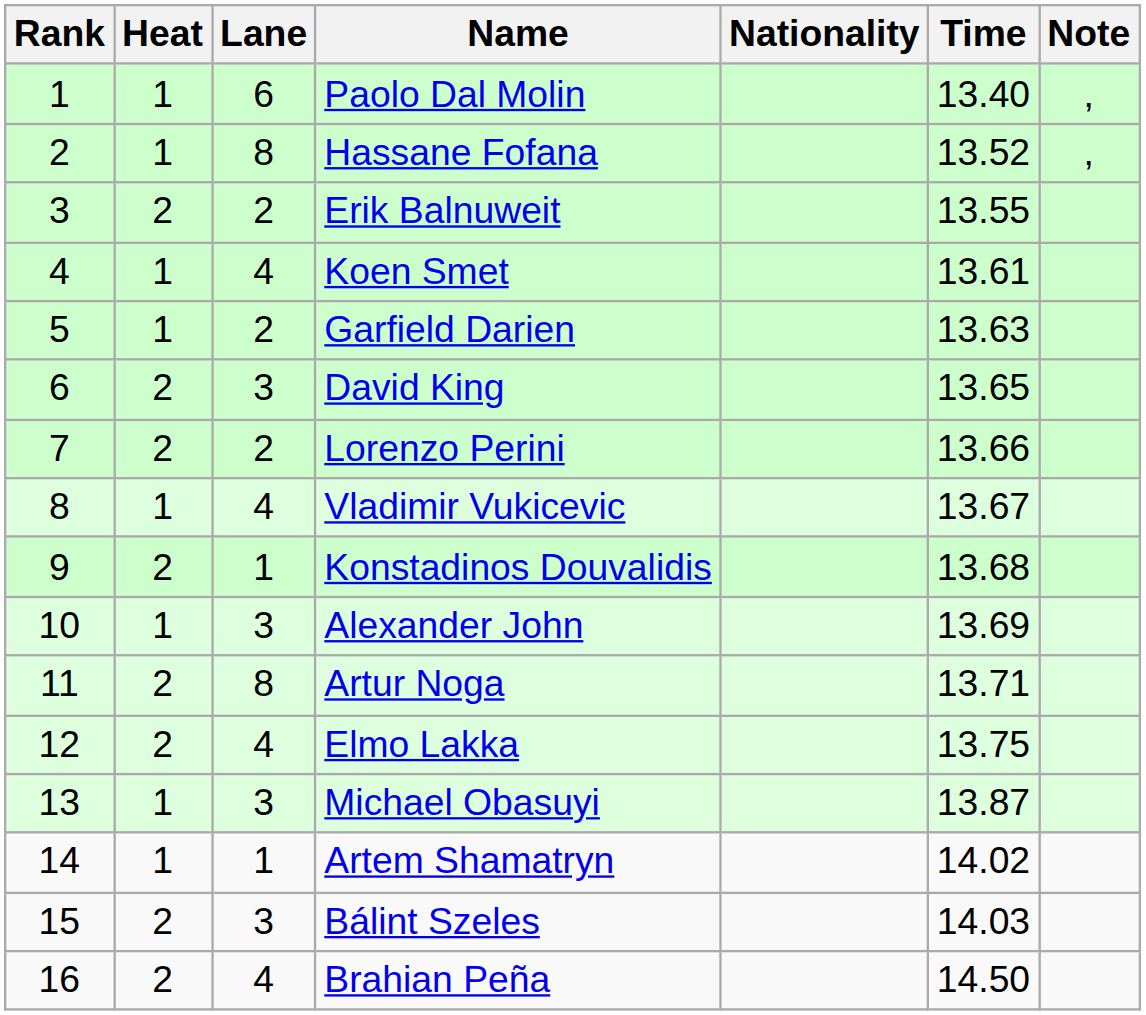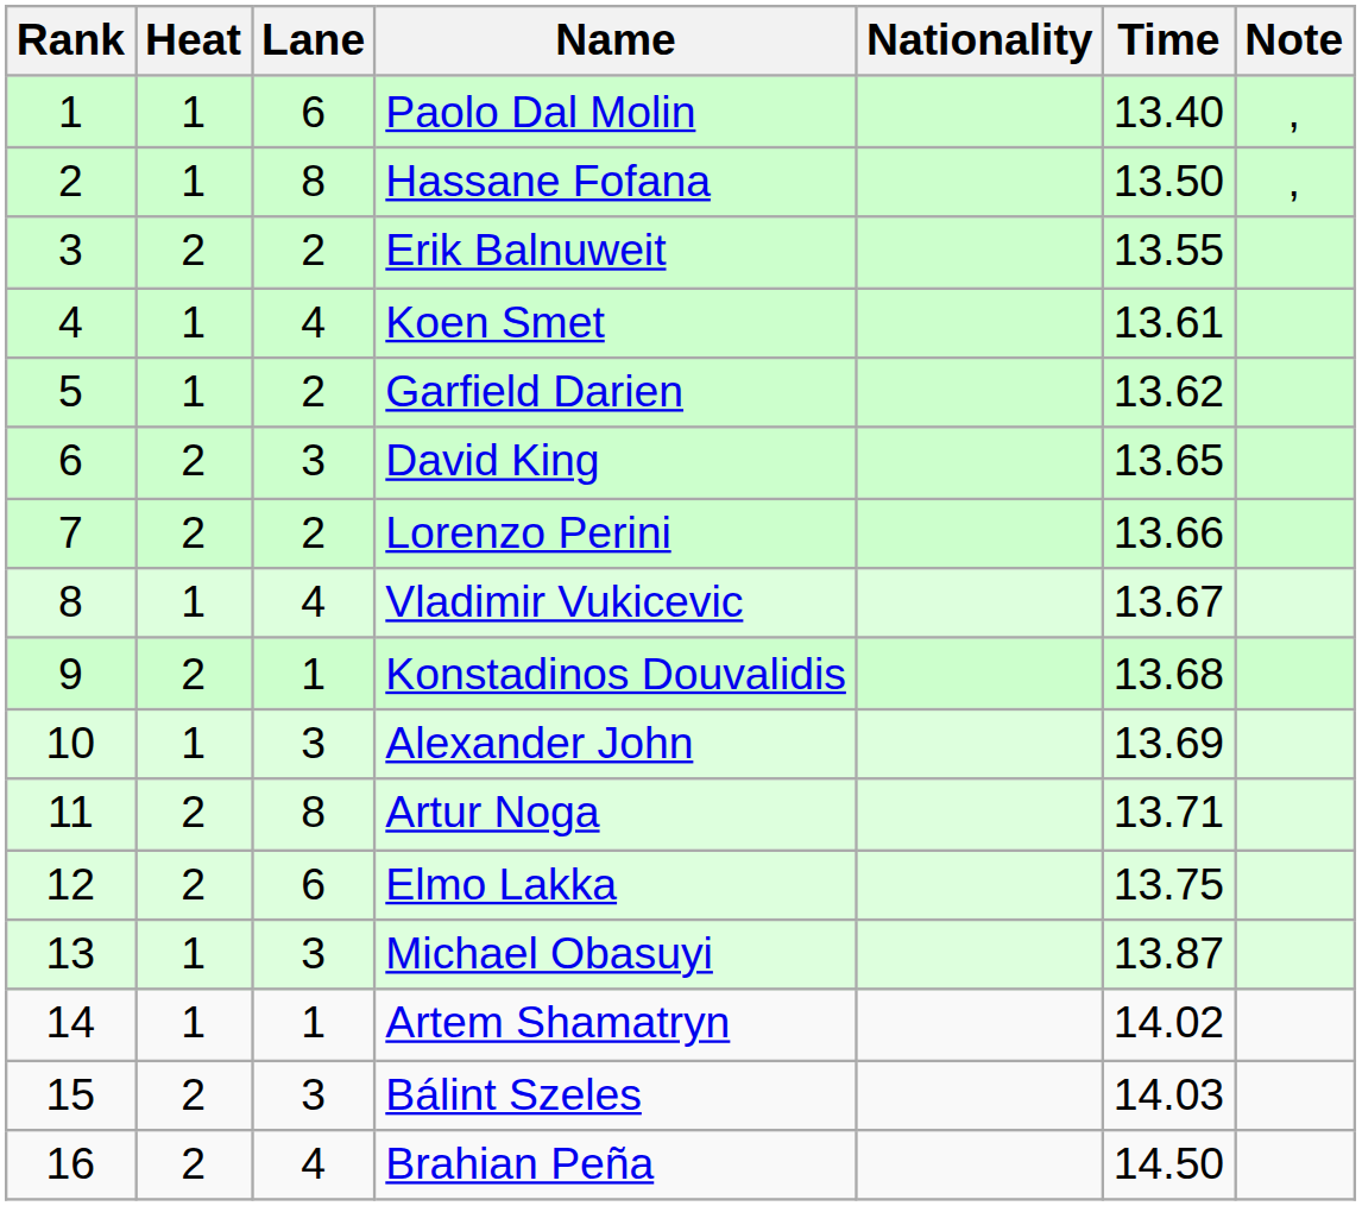Hassane Fofana | Time: 13.52 -> 13.50
Garfield Darien | Time: 13.63 -> 13.62
Elmo Lakka | Lane: 4 -> 6
